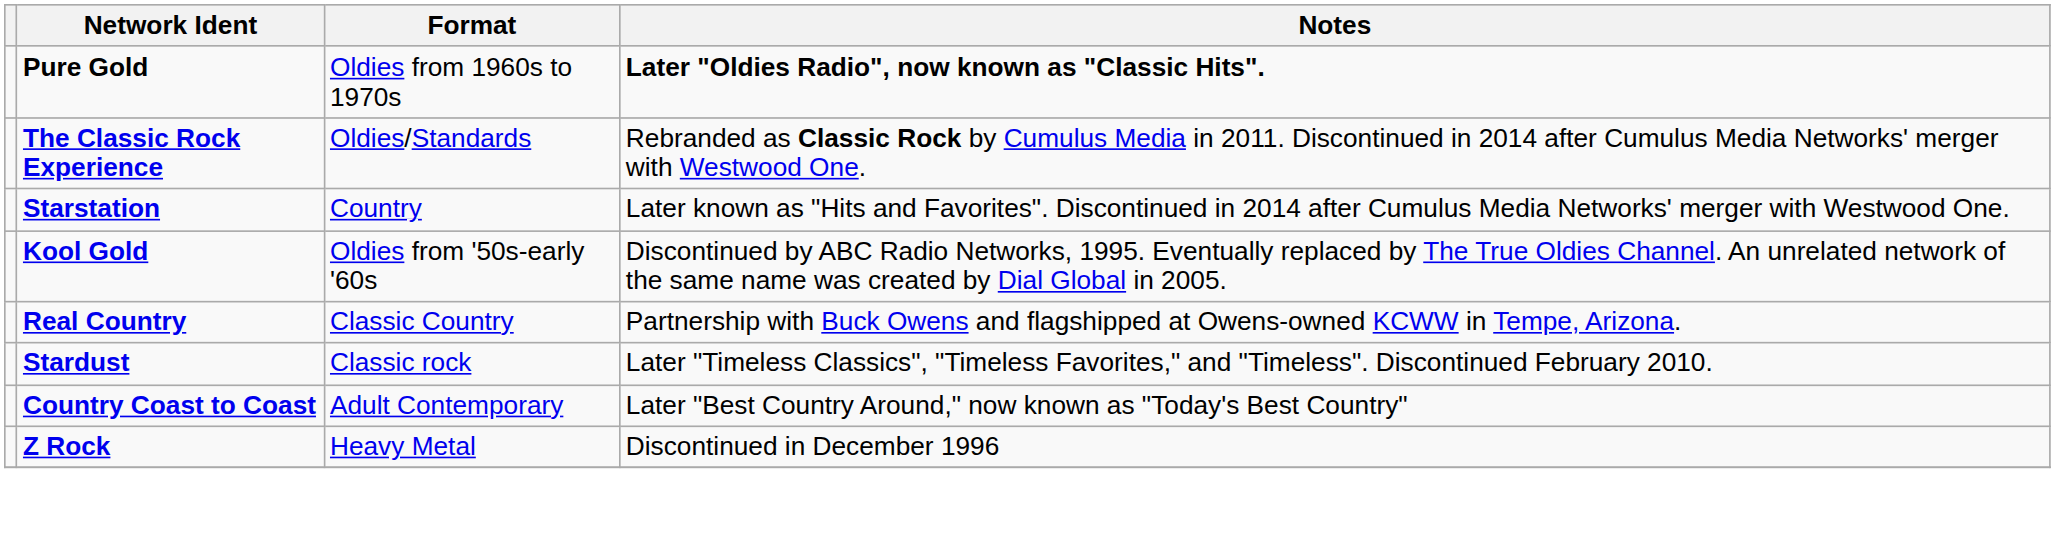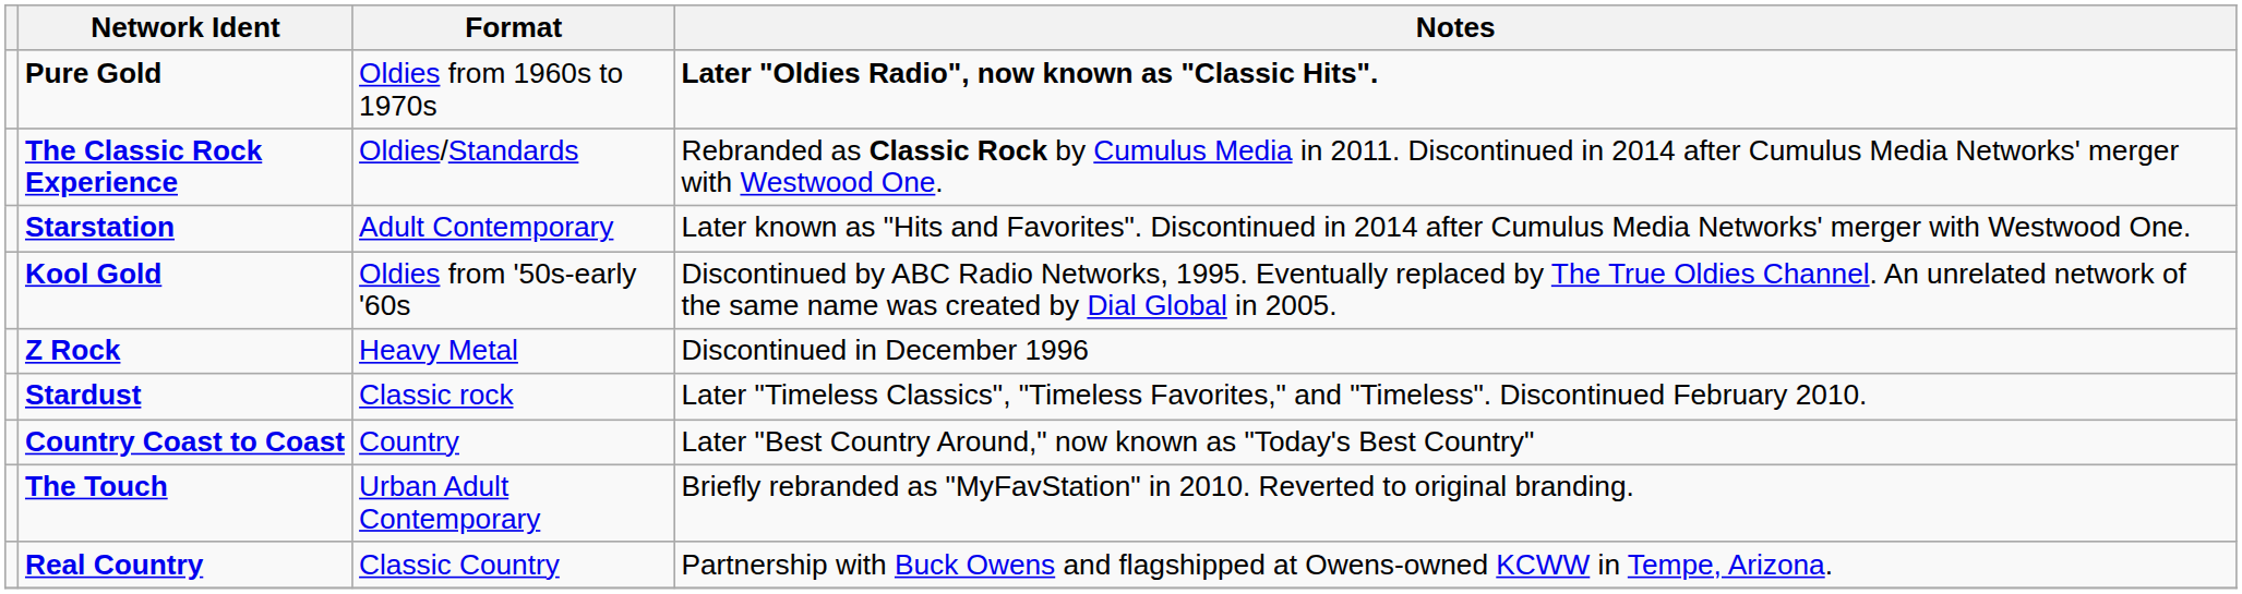Starstation | Format: Country -> Adult Contemporary
rows swapped: Real Country <-> Z Rock
Country Coast to Coast | Format: Adult Contemporary -> Country
+ row: The Touch | Urban Adult Contemporary | Briefly rebranded as "MyFavStation" in 2010. Reverted to original branding.
